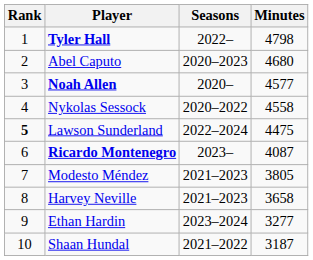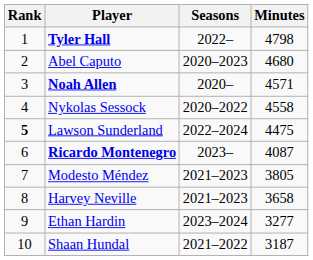Noah Allen | Minutes: 4577 -> 4571
